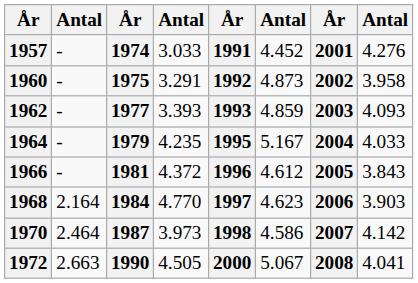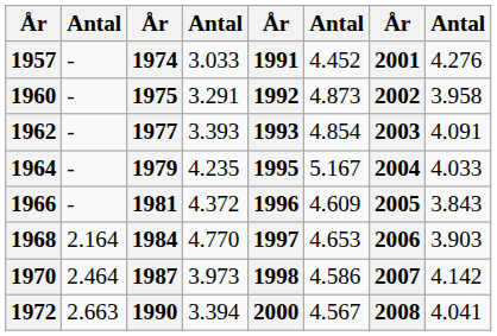1962 | column 6: 4.859 -> 4.854
1962 | column 8: 4.093 -> 4.091
1966 | column 6: 4.612 -> 4.609
1968 | column 6: 4.623 -> 4.653
1972 | column 4: 4.505 -> 3.394
1972 | column 6: 5.067 -> 4.567
